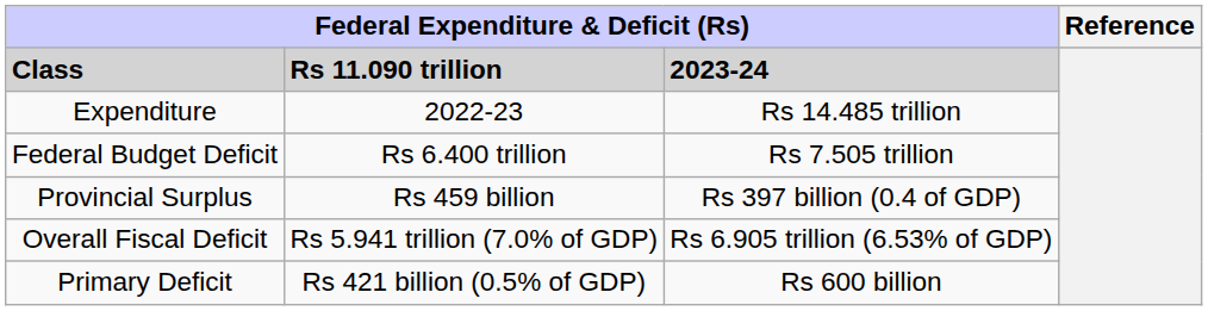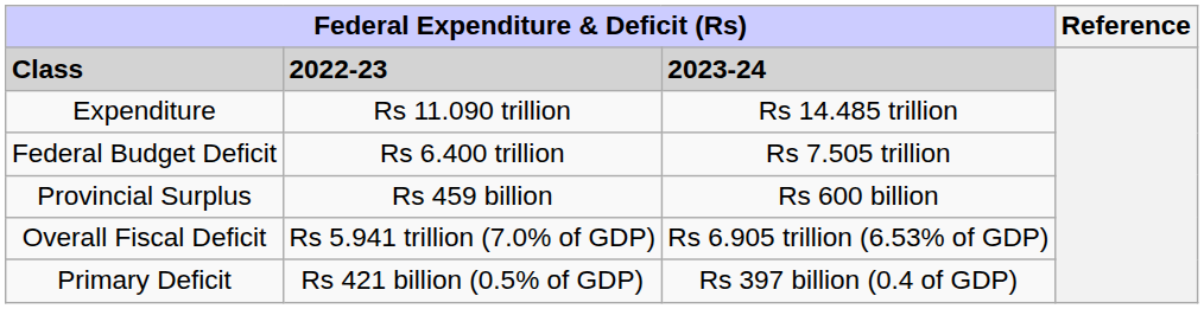Class | column 2: Rs 11.090 trillion -> 2022-23
Expenditure | column 2: 2022-23 -> Rs 11.090 trillion
Provincial Surplus | column 3: Rs 397 billion (0.4 of GDP) -> Rs 600 billion
Primary Deficit | column 3: Rs 600 billion -> Rs 397 billion (0.4 of GDP)
